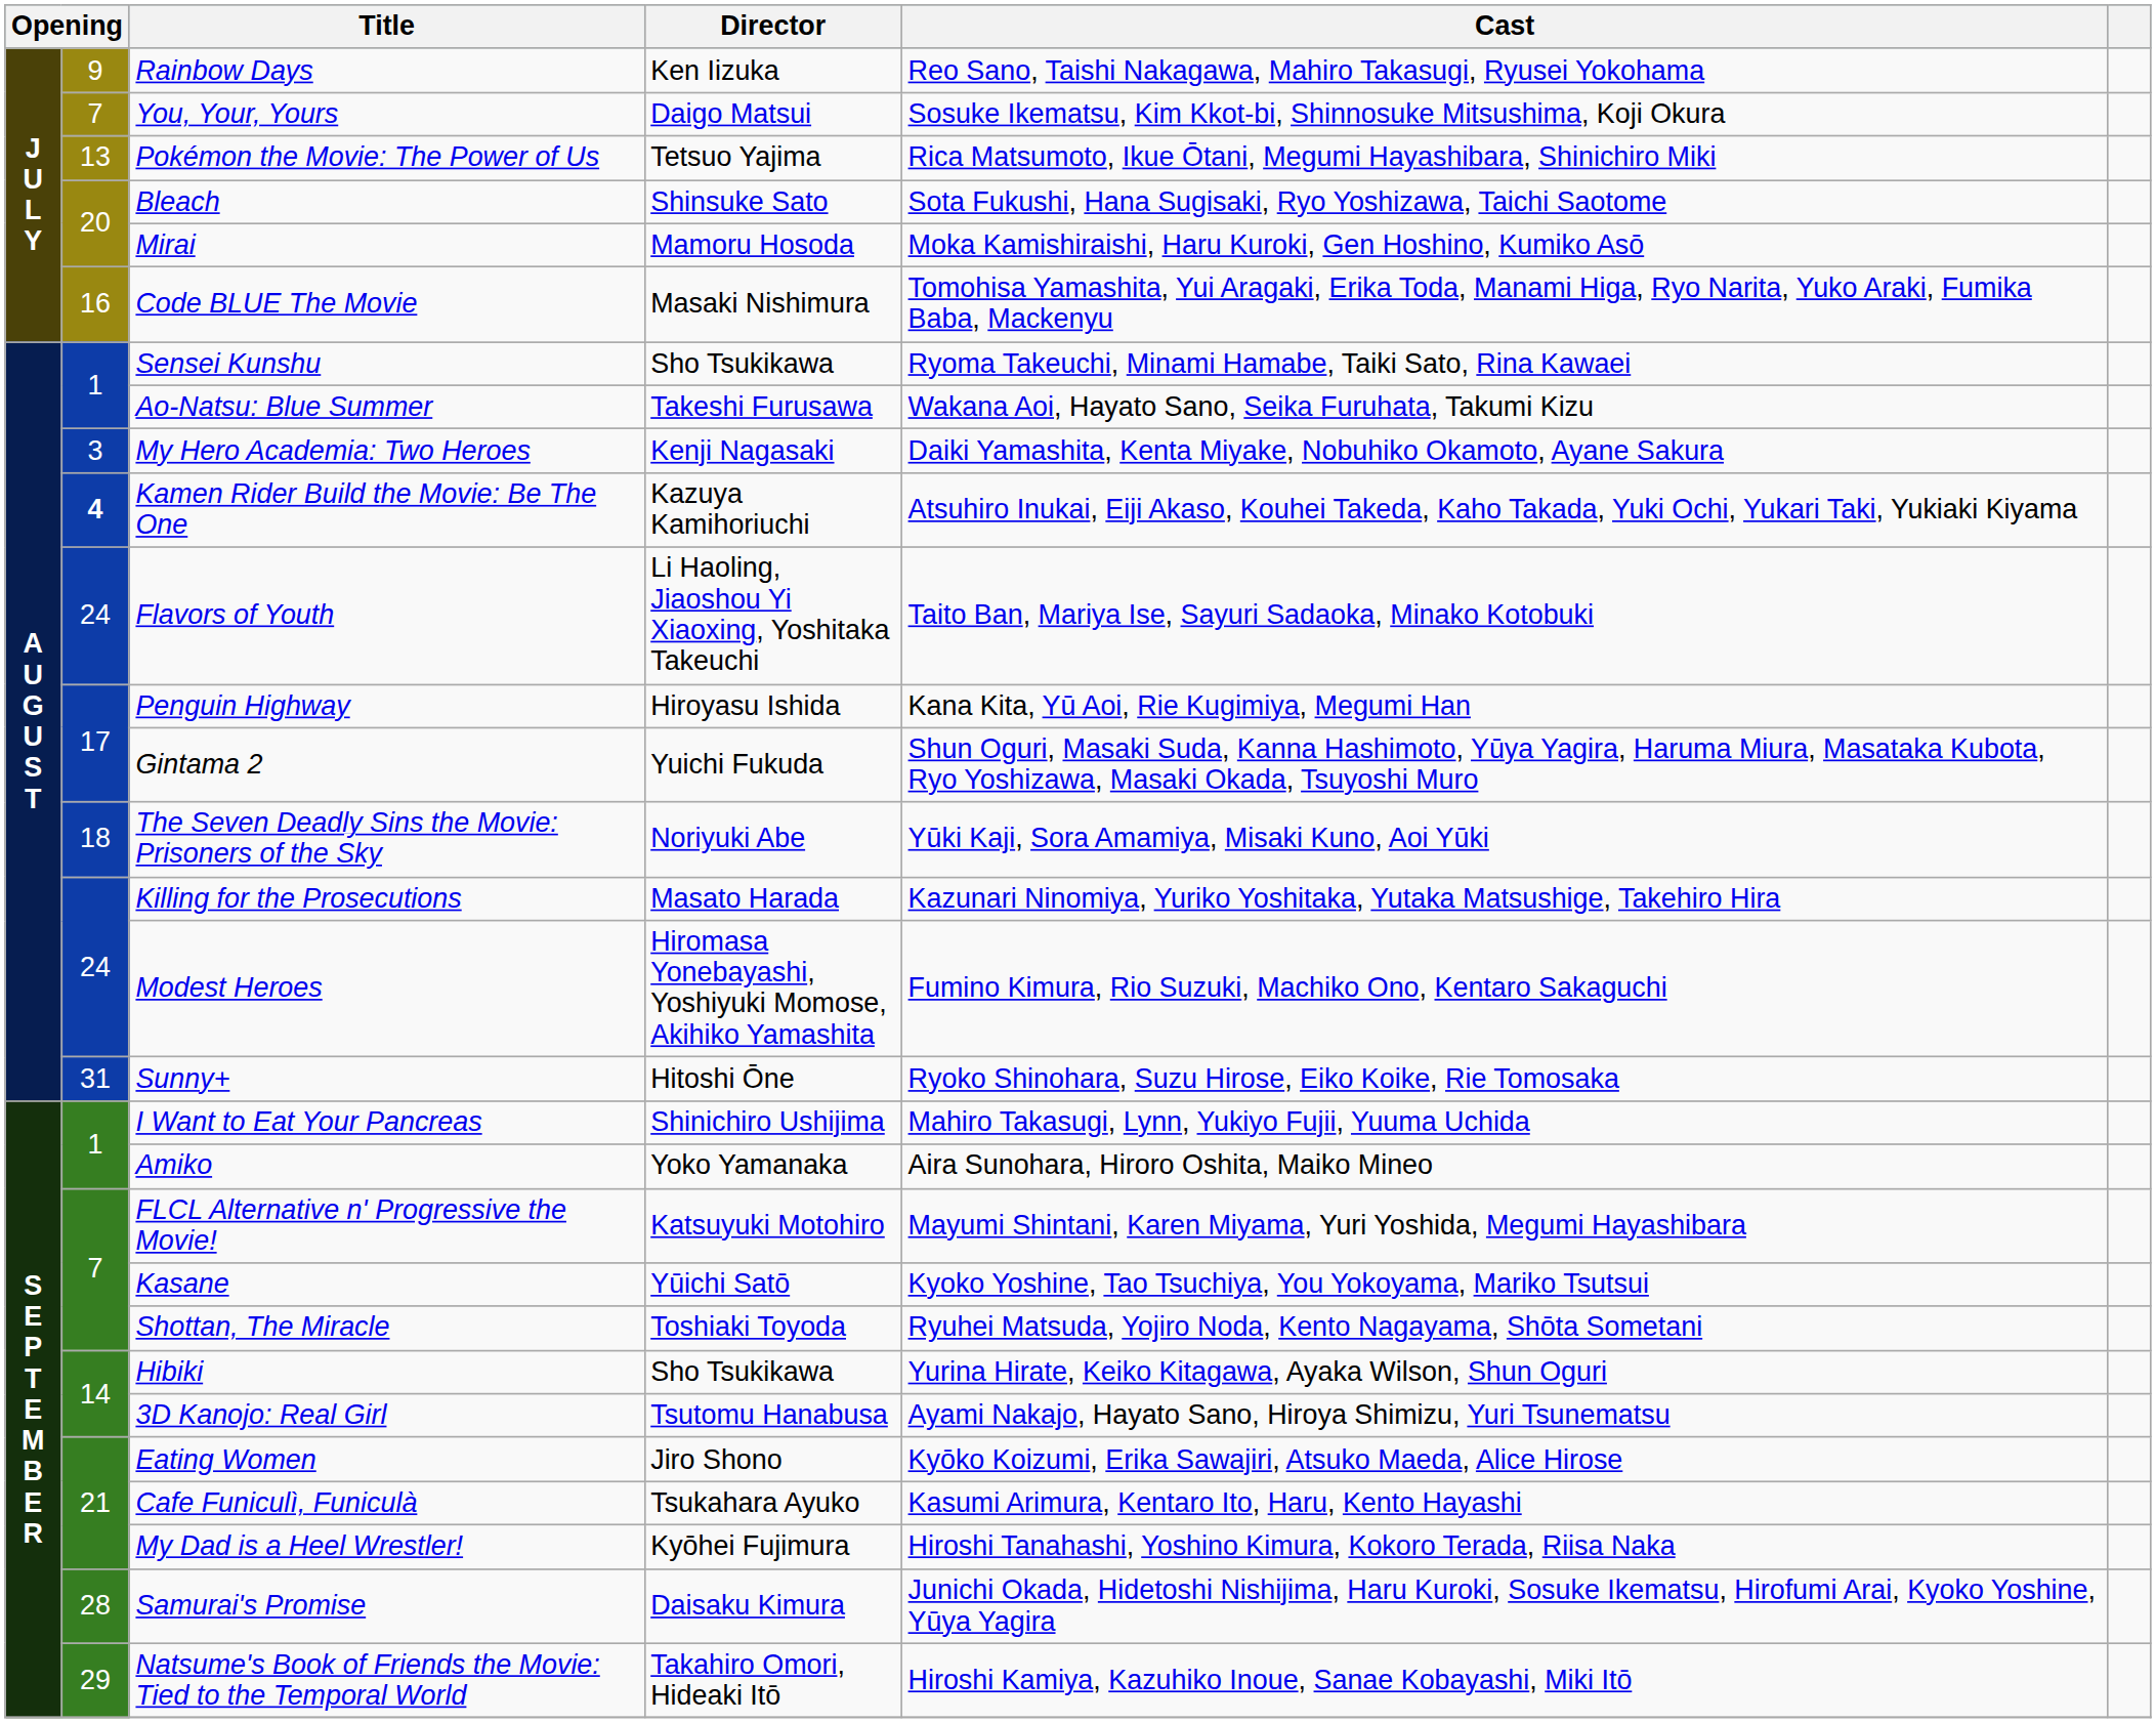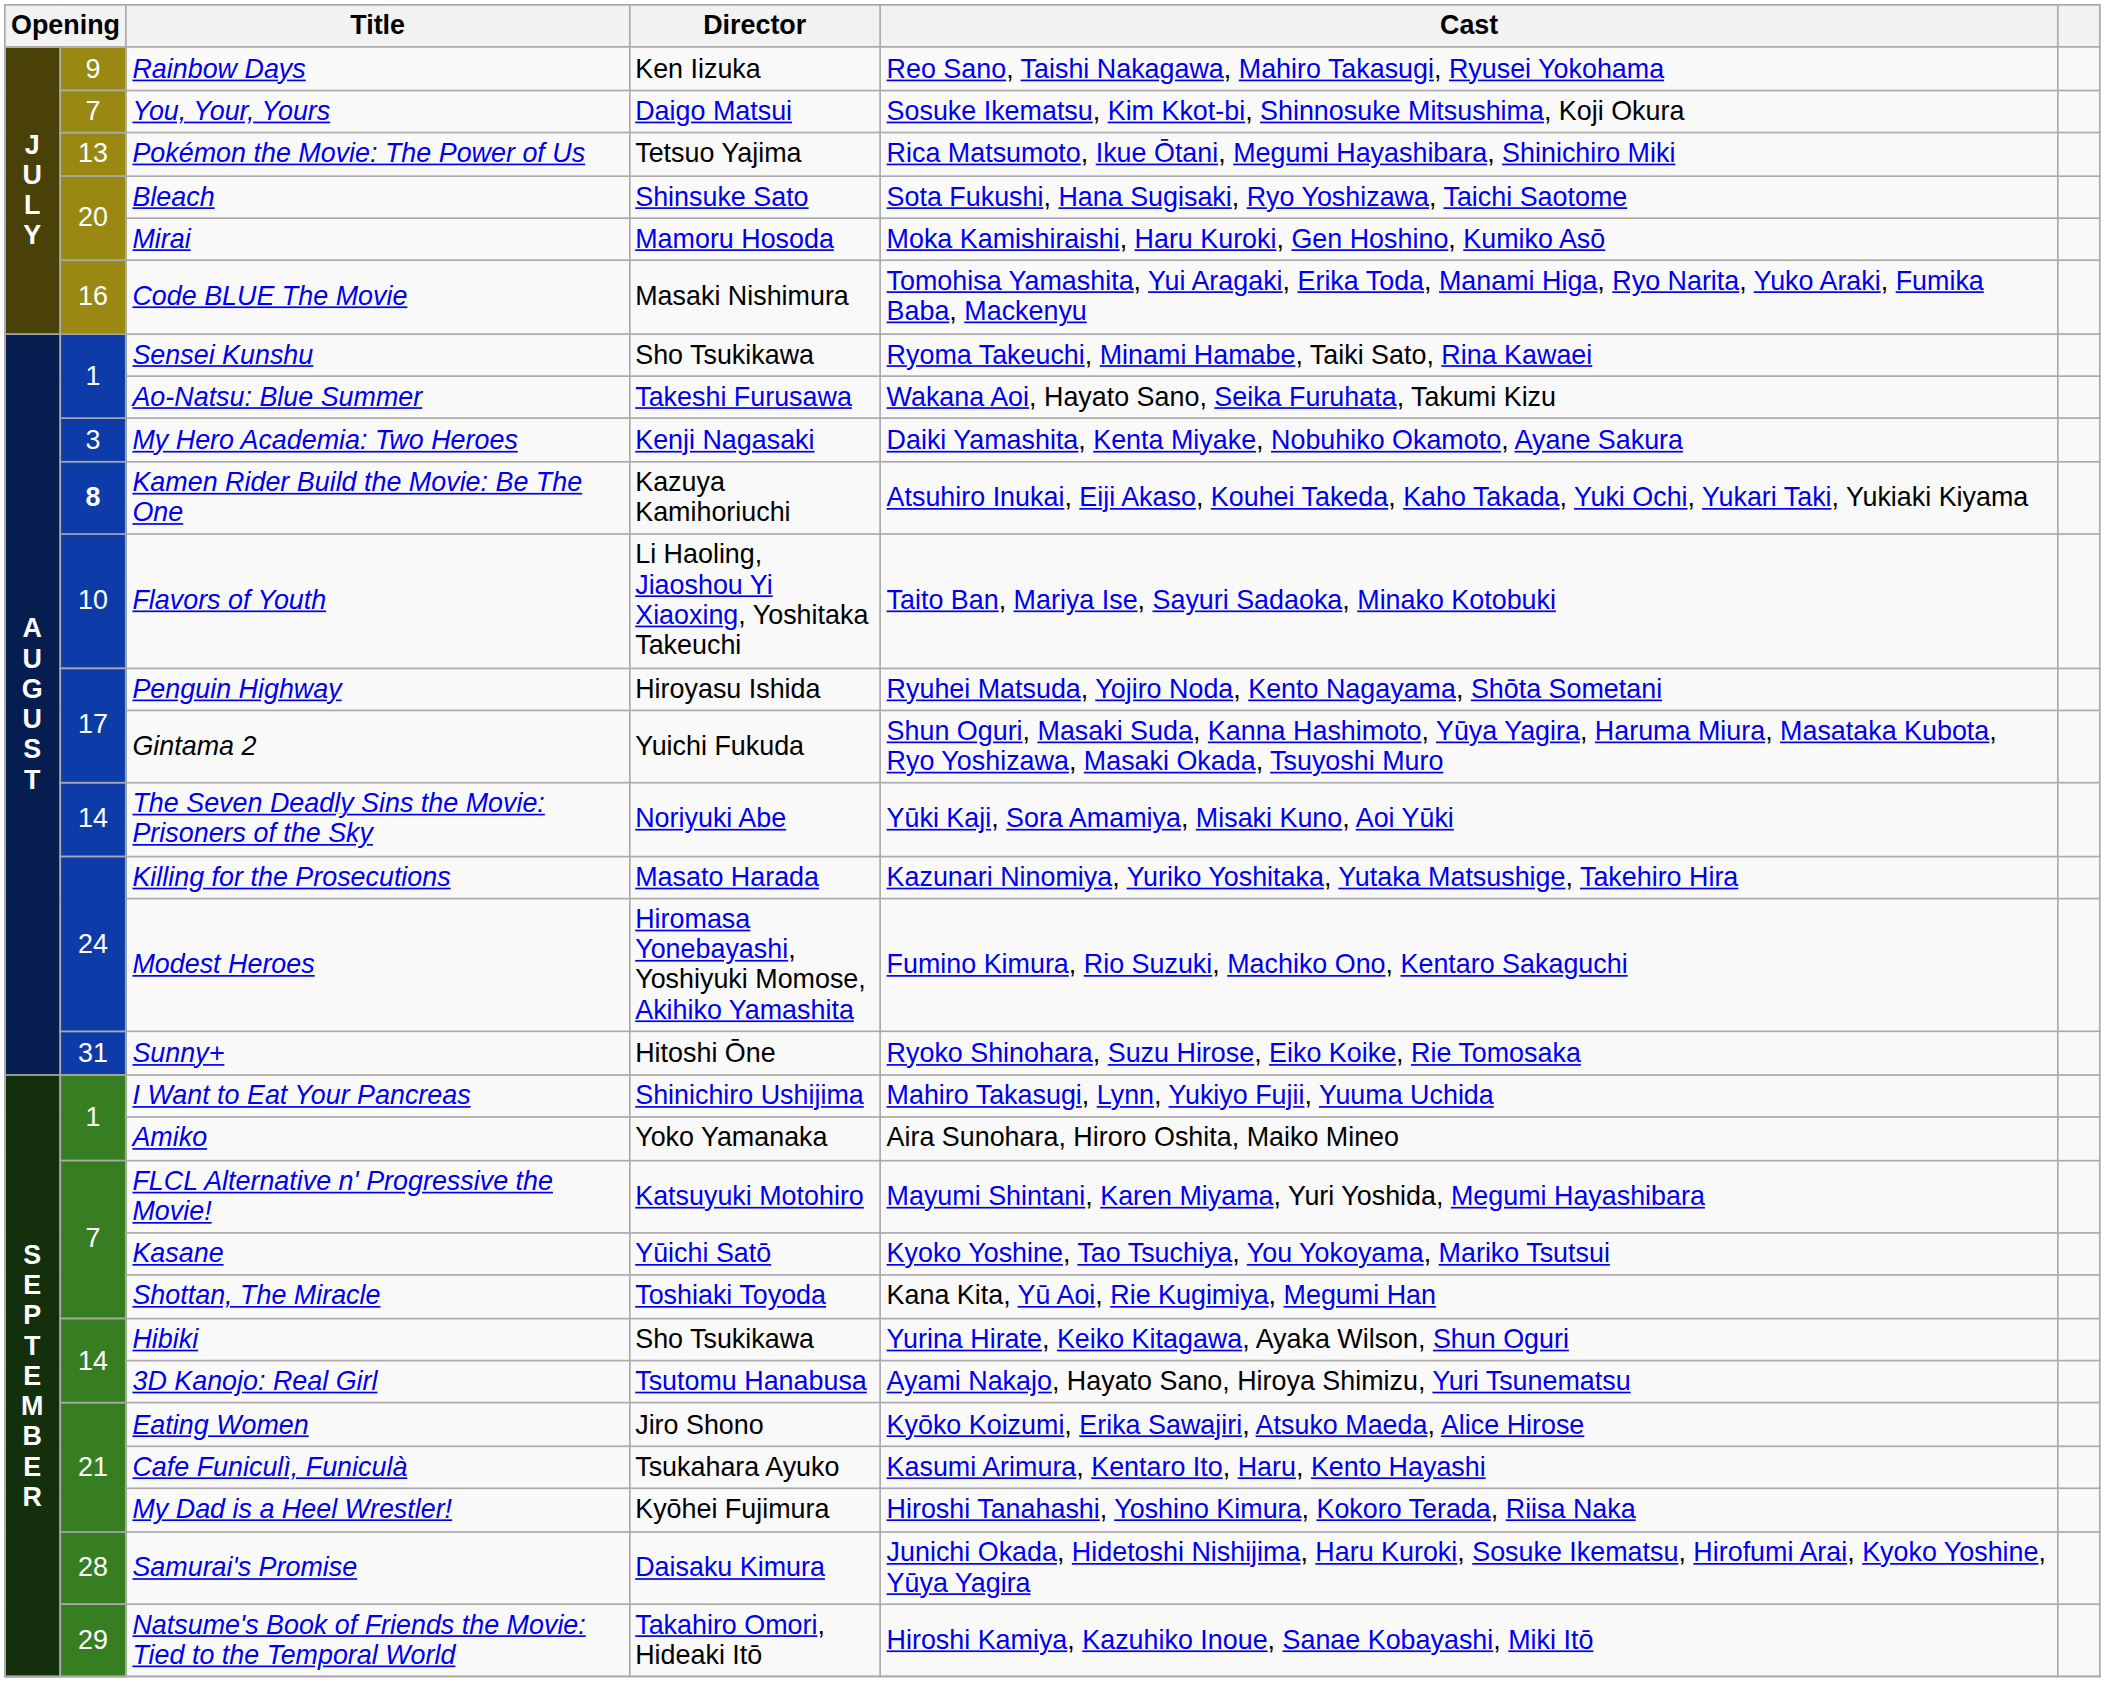Kamen Rider Build the Movie: Be The One | column 2: 4 -> 8
Flavors of Youth | column 2: 24 -> 10
Penguin Highway | Cast: Kana Kita, Yū Aoi, Rie Kugimiya, Megumi Han -> Ryuhei Matsuda, Yojiro Noda, Kento Nagayama, Shōta Sometani
The Seven Deadly Sins the Movie: Prisoners of the Sky | column 2: 18 -> 14
Shottan, The Miracle | Cast: Ryuhei Matsuda, Yojiro Noda, Kento Nagayama, Shōta Sometani -> Kana Kita, Yū Aoi, Rie Kugimiya, Megumi Han
